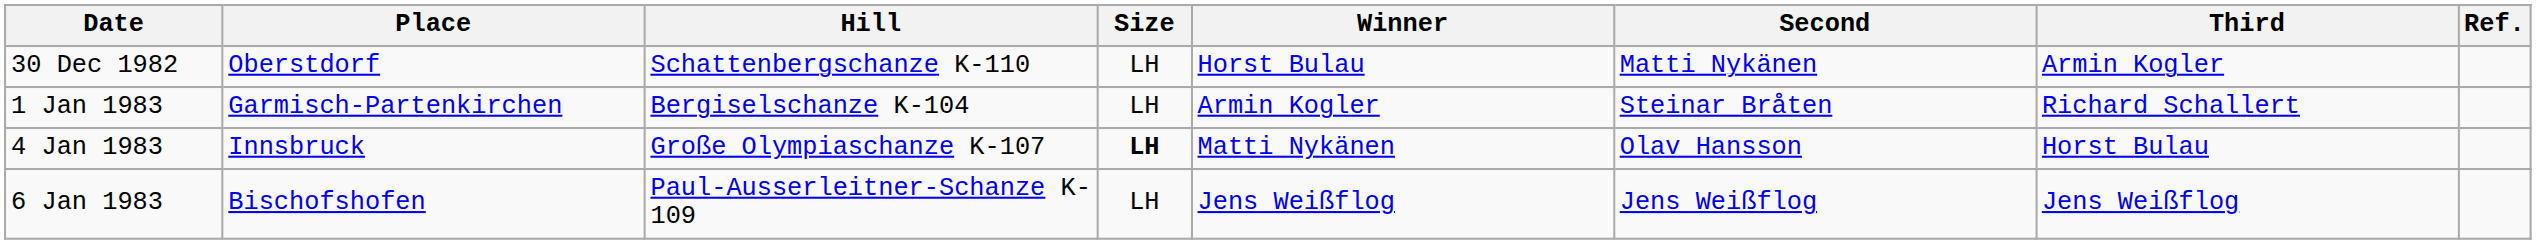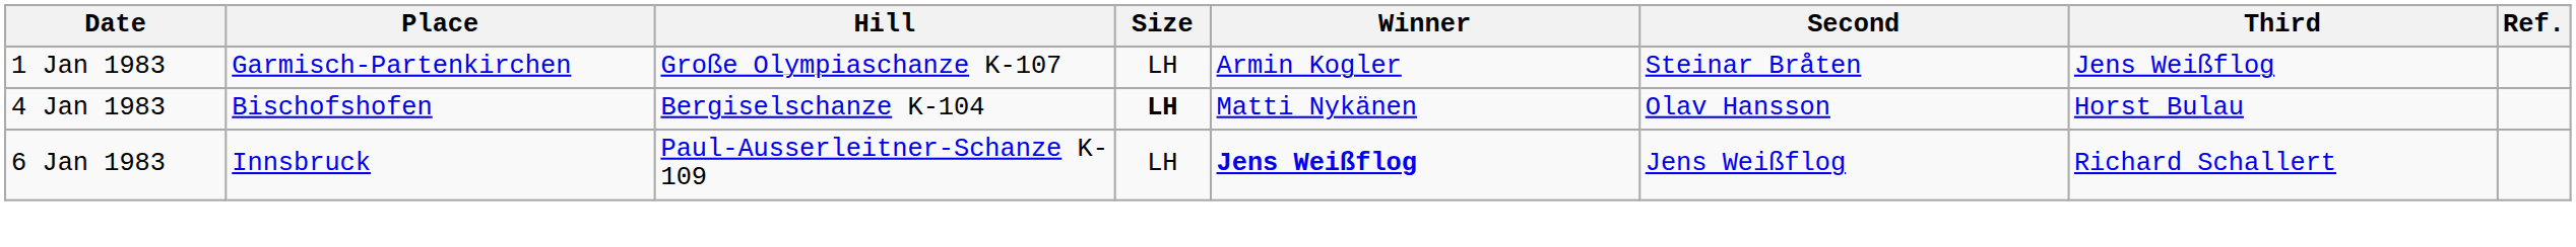- row: 30 Dec 1982 | Oberstdorf | Schattenbergschanze K-110 | LH | Horst Bulau | Matti Nykänen | Armin Kogler
1 Jan 1983 | Hill: Bergiselschanze K-104 -> Große Olympiaschanze K-107
1 Jan 1983 | Third: Richard Schallert -> Jens Weißflog
4 Jan 1983 | Place: Innsbruck -> Bischofshofen
4 Jan 1983 | Hill: Große Olympiaschanze K-107 -> Bergiselschanze K-104
6 Jan 1983 | Place: Bischofshofen -> Innsbruck
6 Jan 1983 | Winner: normal -> bold
6 Jan 1983 | Third: Jens Weißflog -> Richard Schallert
